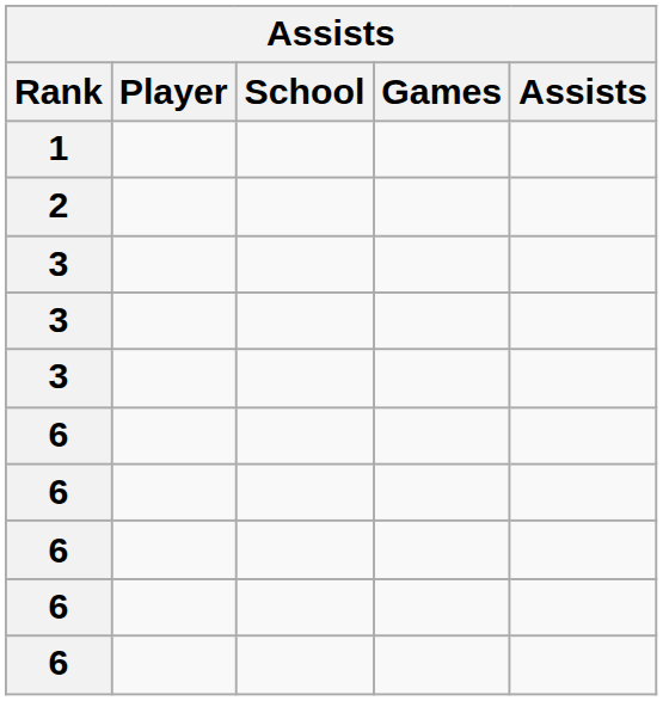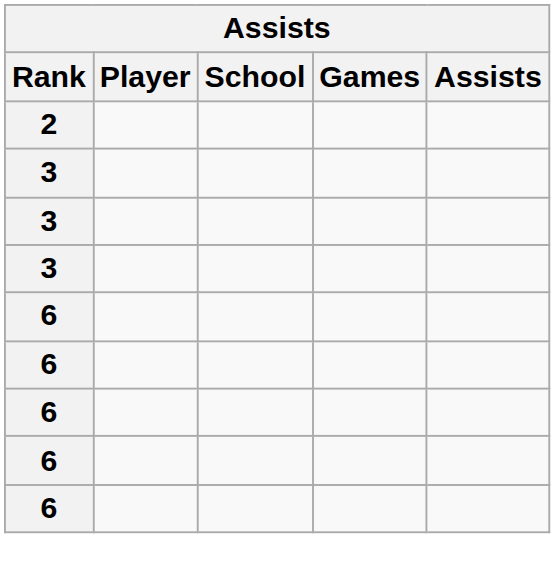- row: 1
